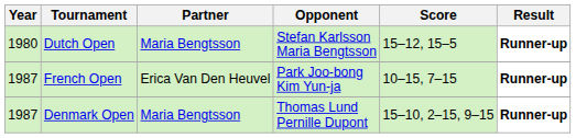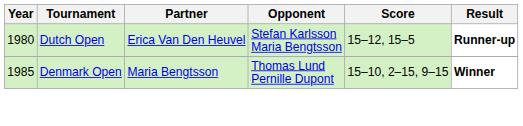Dutch Open | Partner: Maria Bengtsson -> Erica Van Den Heuvel
- row: 1987 | French Open | Erica Van Den Heuvel | Park Joo-bong Kim Yun-ja | 10–15, 7–15 | Runner-up
Denmark Open | Year: 1987 -> 1985
Denmark Open | Result: Runner-up -> Winner
